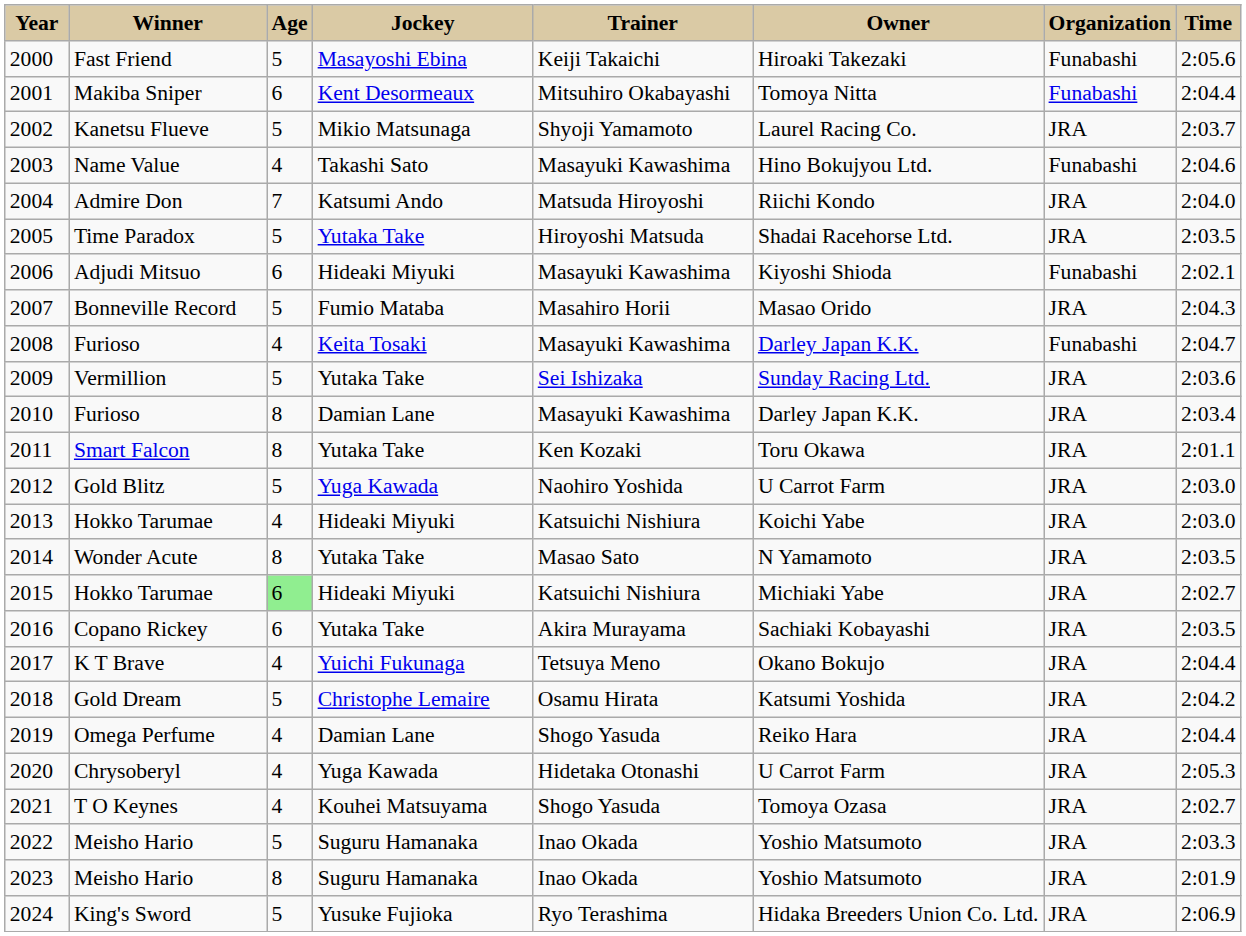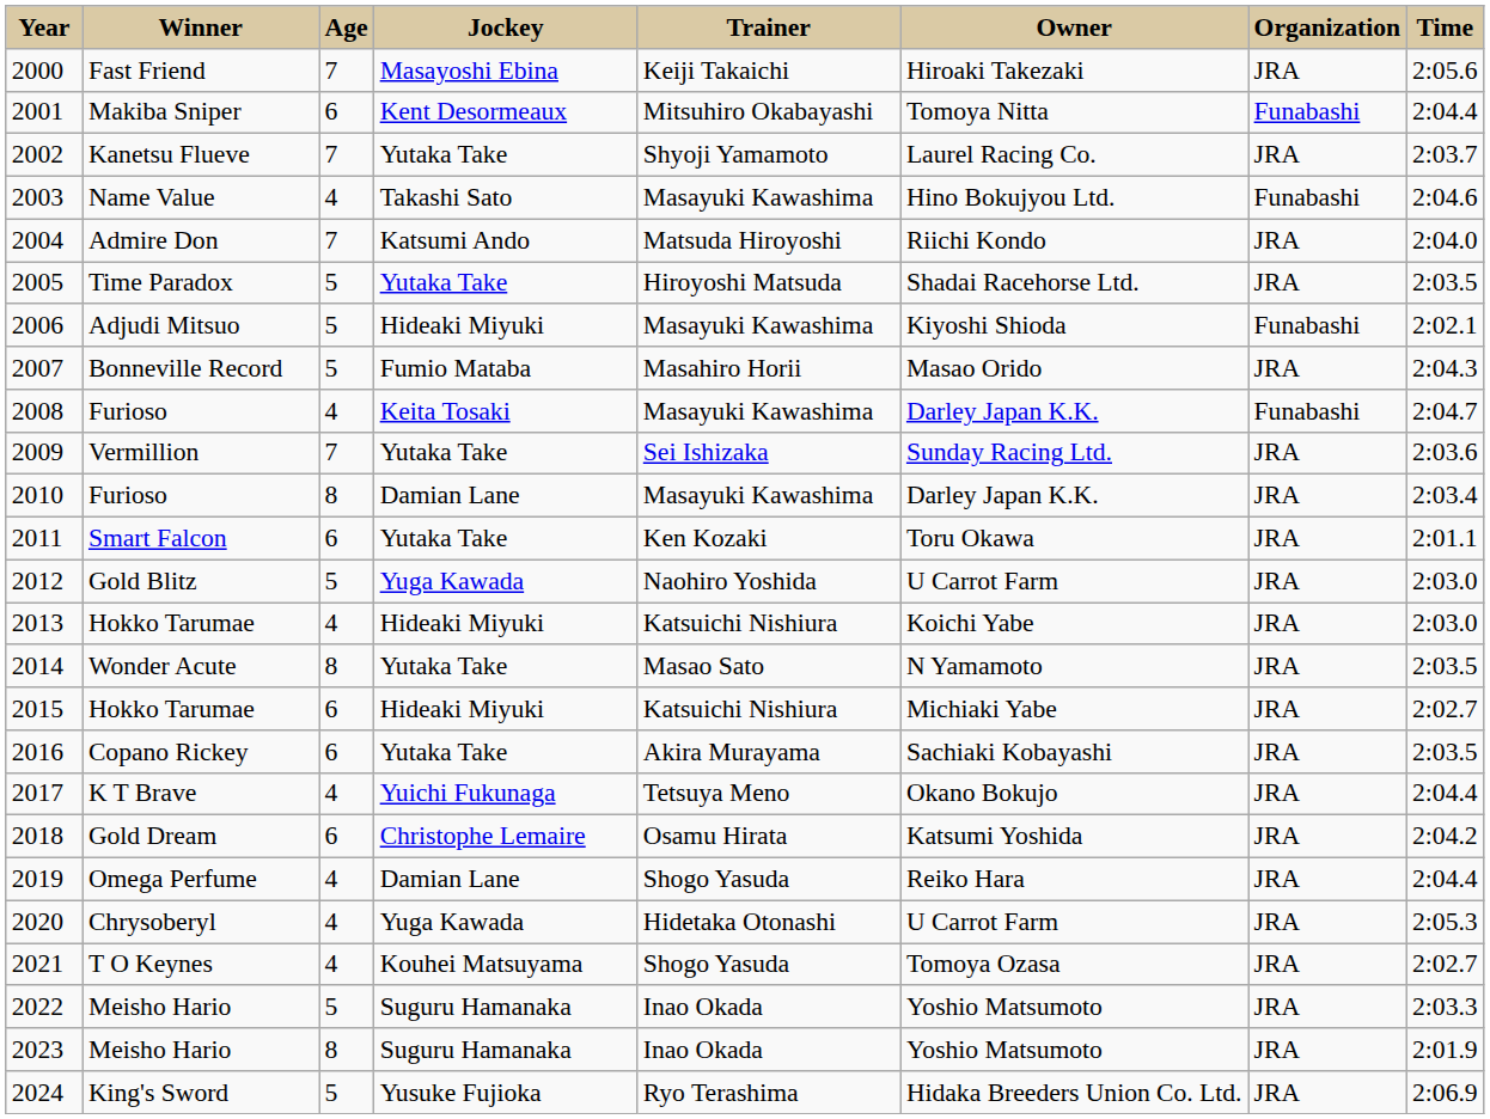2000 | Age: 5 -> 7
2000 | Organization: Funabashi -> JRA
2002 | Age: 5 -> 7
2002 | Jockey: Mikio Matsunaga -> Yutaka Take
2006 | Age: 6 -> 5
2009 | Age: 5 -> 7
2011 | Age: 8 -> 6
2015 | Age: lightgreen background -> no background
2018 | Age: 5 -> 6
